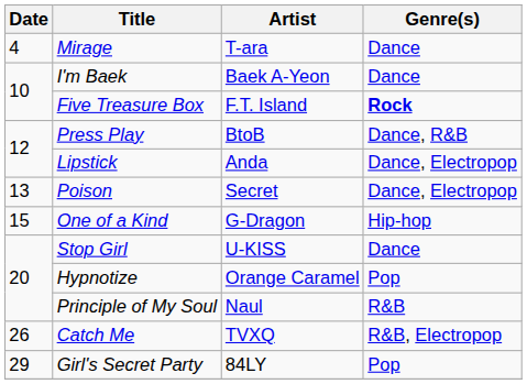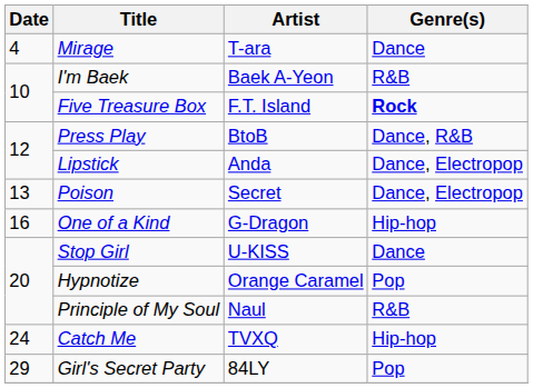I'm Baek | Genre(s): Dance -> R&B
One of a Kind | Date: 15 -> 16
Catch Me | Date: 26 -> 24
Catch Me | Genre(s): R&B, Electropop -> Hip-hop
